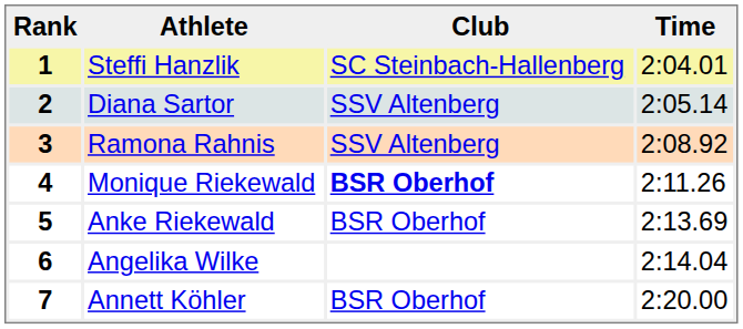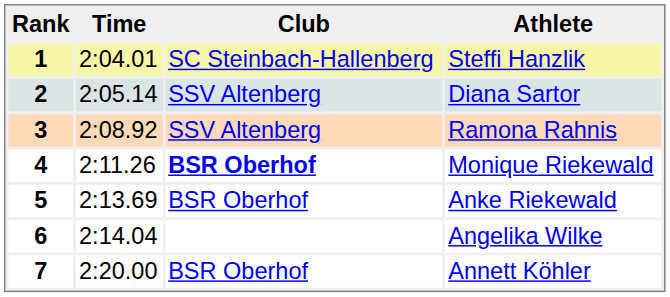columns swapped: Athlete <-> Time
